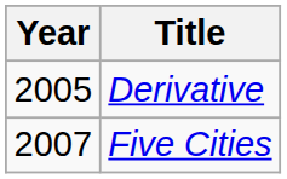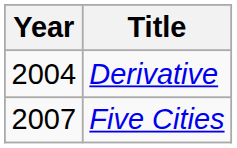Derivative | Year: 2005 -> 2004
